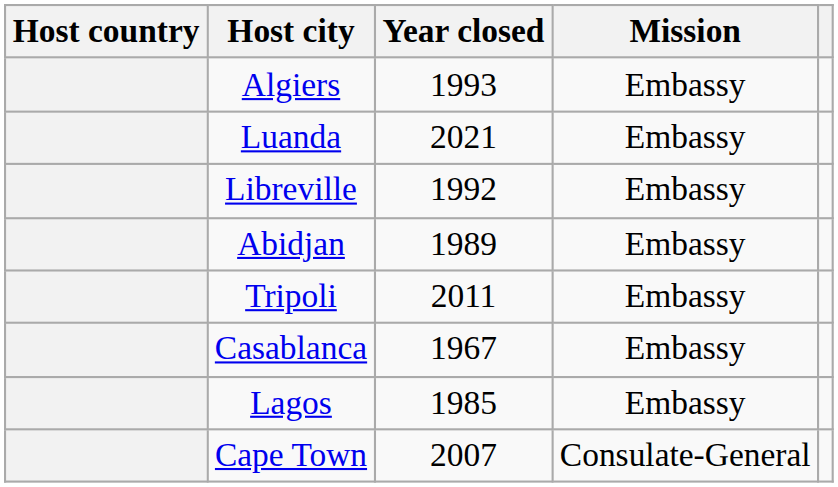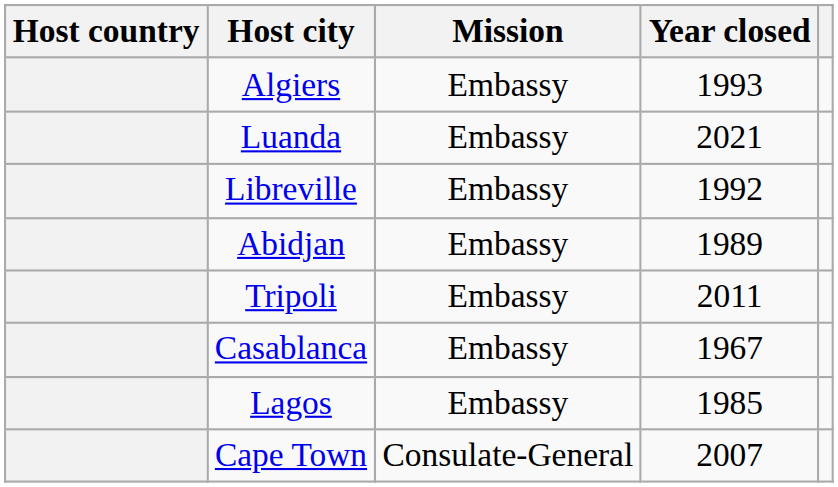columns swapped: Mission <-> Year closed
